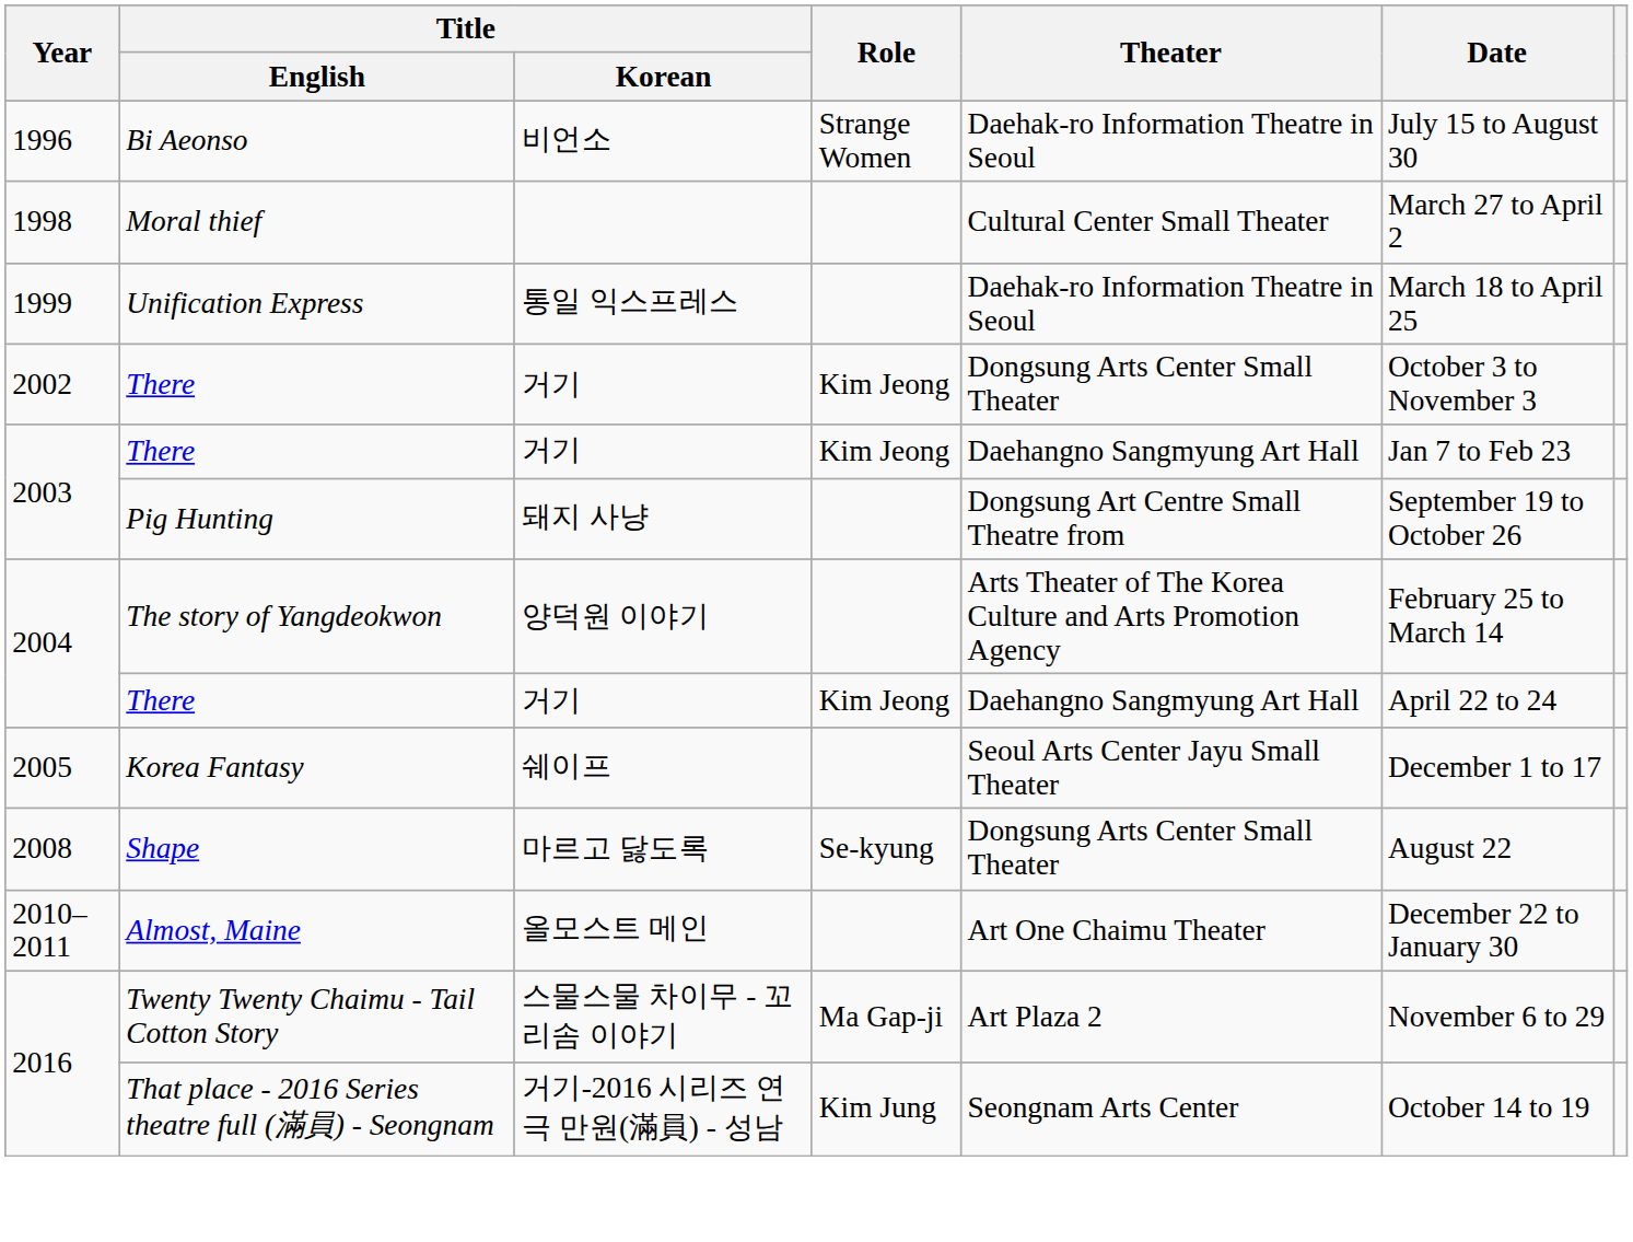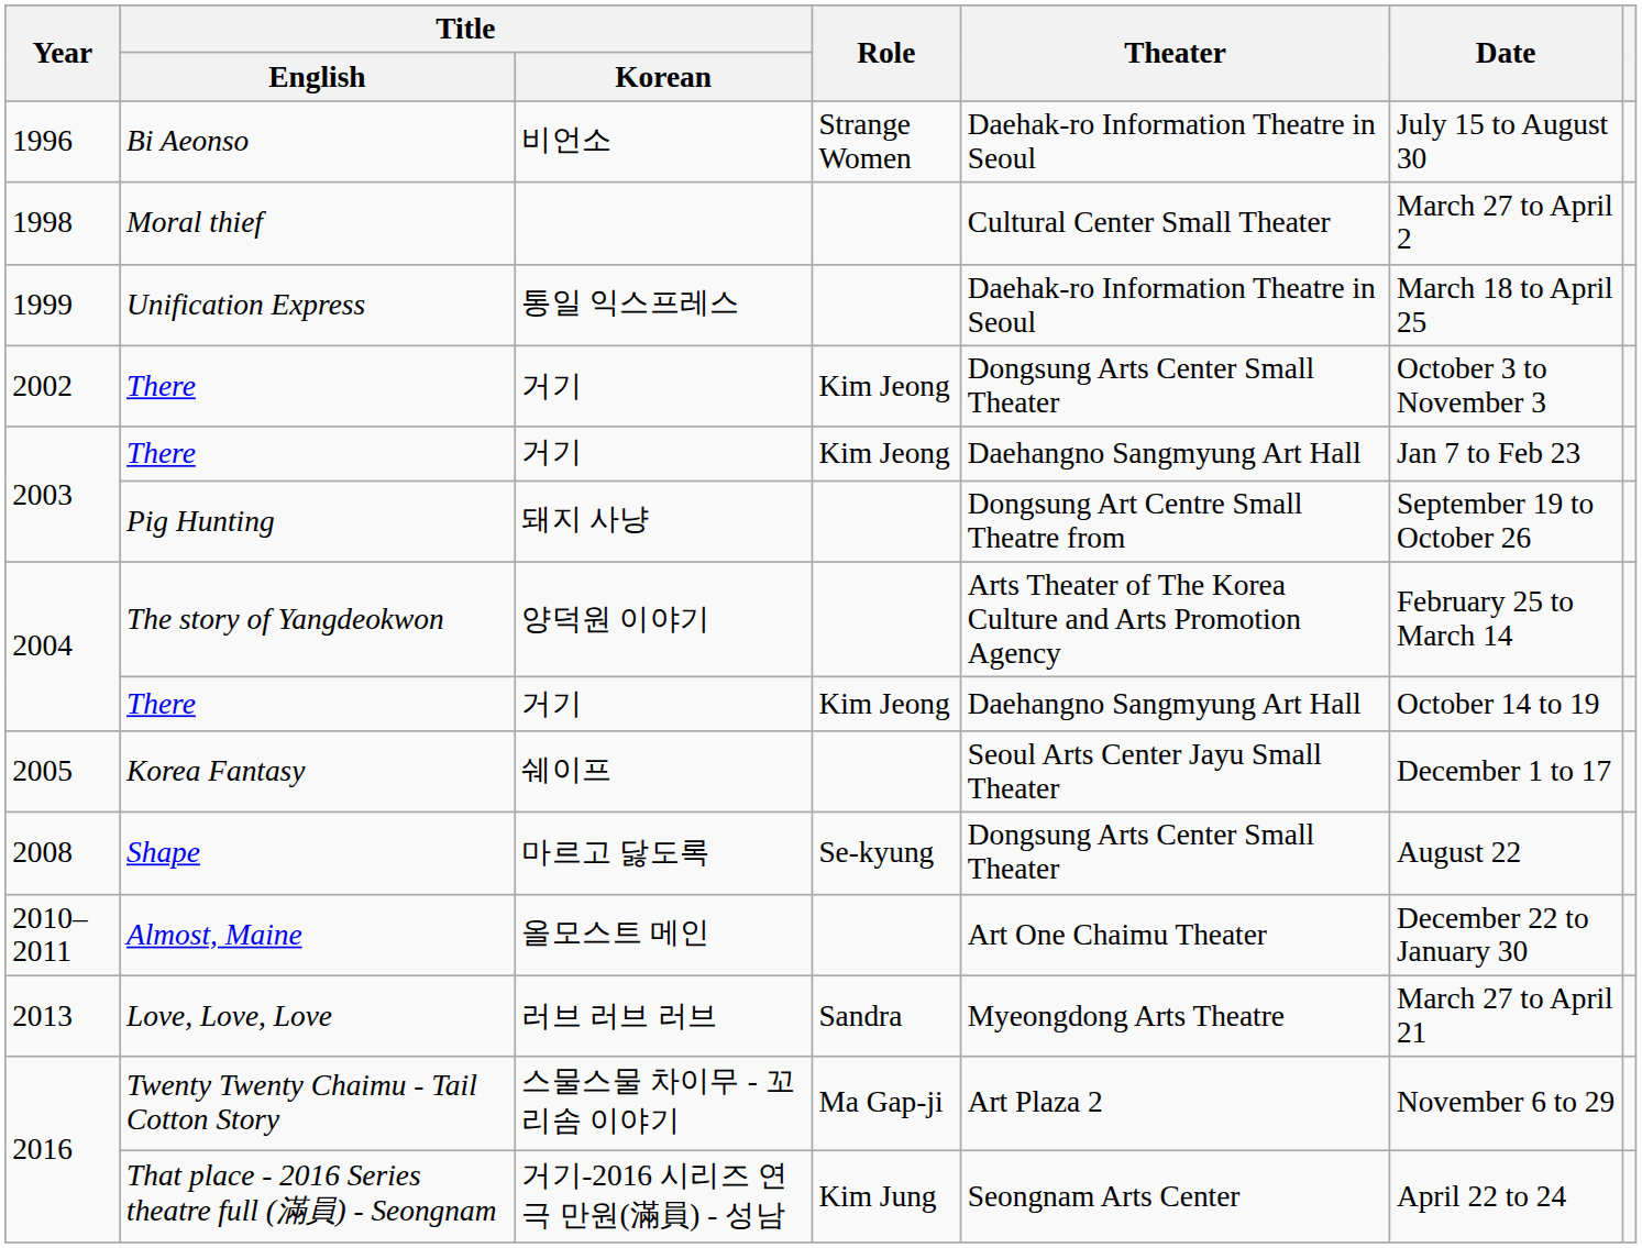2004 / There | Date: April 22 to 24 -> October 14 to 19
+ row: 2013 | Love, Love, Love | 러브 러브 러브 | Sandra | Myeongdong Arts Theatre | March 27 to April 21
That place - 2016 Series theatre full (滿員) - Seongnam | Date: October 14 to 19 -> April 22 to 24
